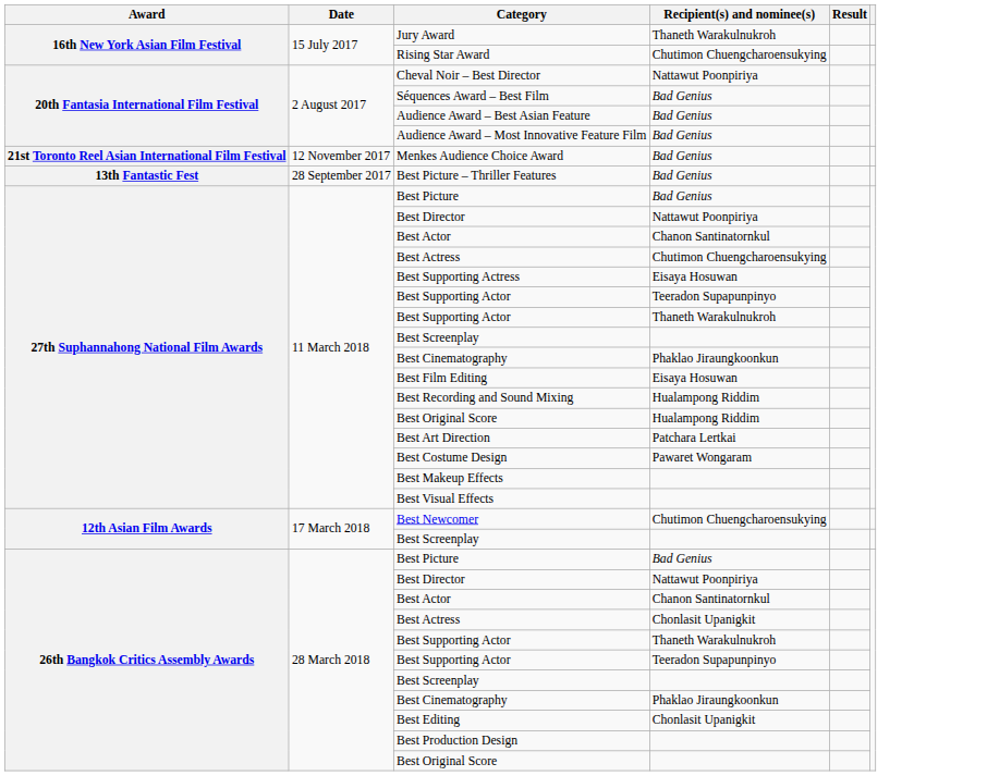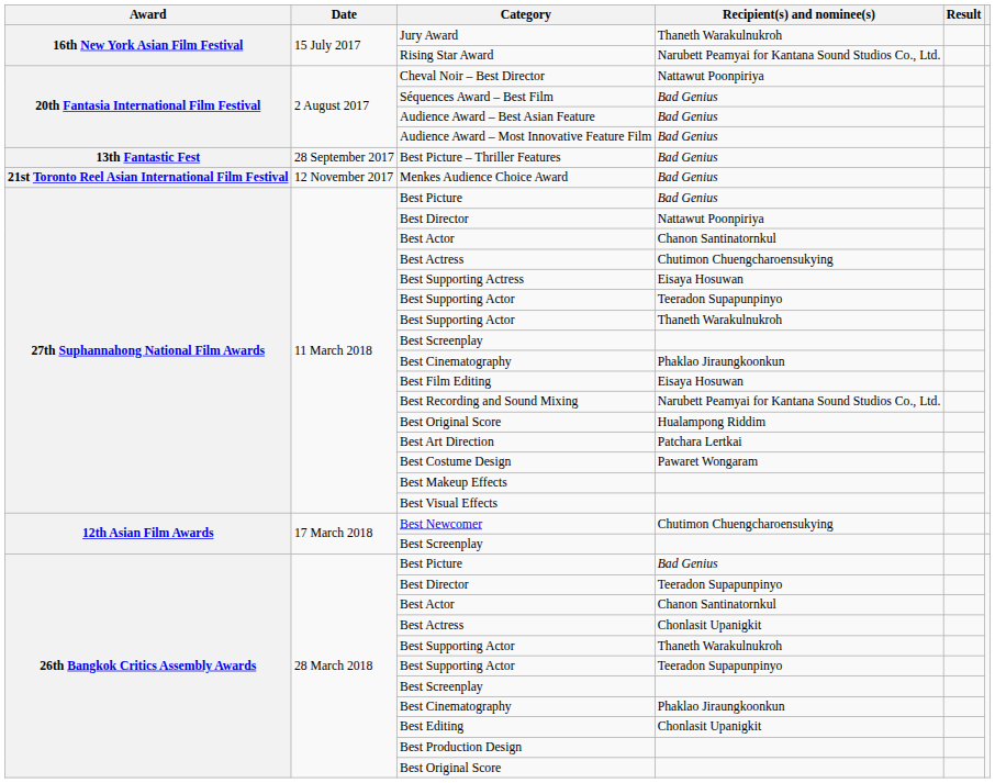Rising Star Award | Recipient(s) and nominee(s): Chutimon Chuengcharoensukying -> Narubett Peamyai for Kantana Sound Studios Co., Ltd.
rows swapped: Best Picture – Thriller Features <-> Menkes Audience Choice Award
Best Recording and Sound Mixing | Recipient(s) and nominee(s): Hualampong Riddim -> Narubett Peamyai for Kantana Sound Studios Co., Ltd.
26th Bangkok Critics Assembly Awards / Best Director | Recipient(s) and nominee(s): Nattawut Poonpiriya -> Teeradon Supapunpinyo
